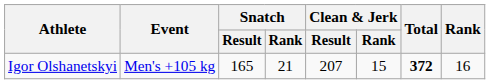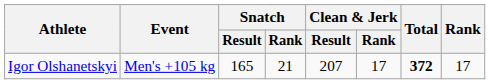Igor Olshanetskyi | Clean & Jerk / Rank: 15 -> 17
Igor Olshanetskyi | Rank: 16 -> 17
